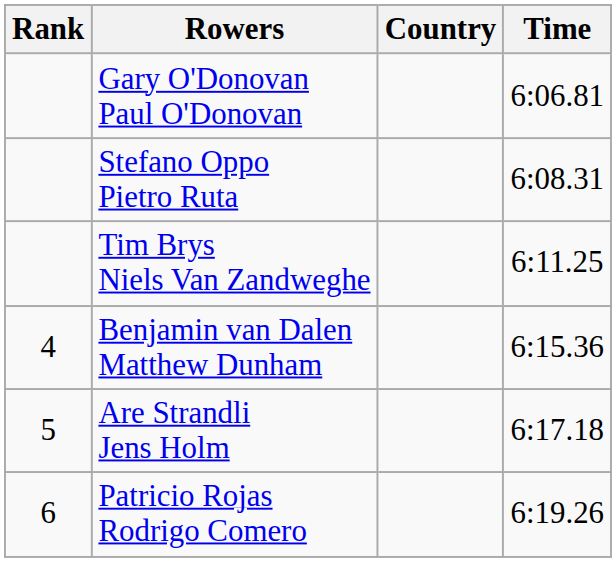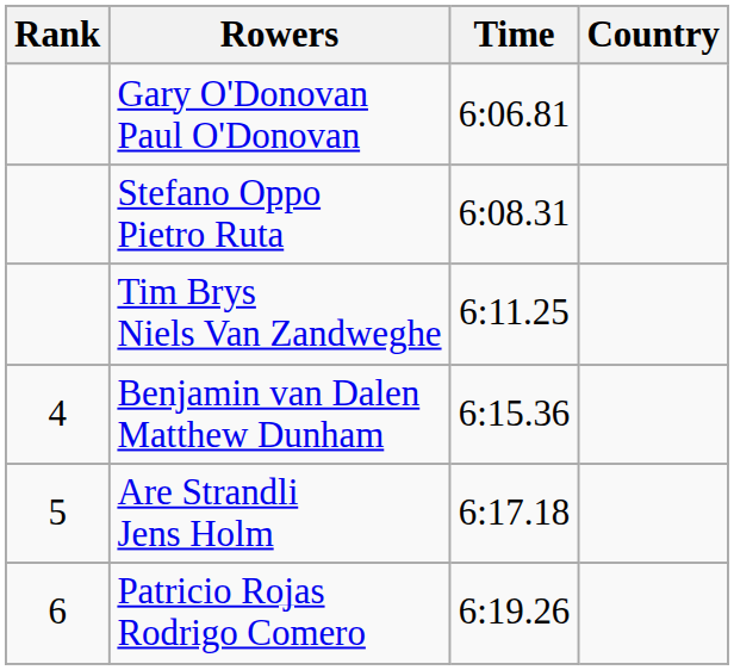columns swapped: Country <-> Time
